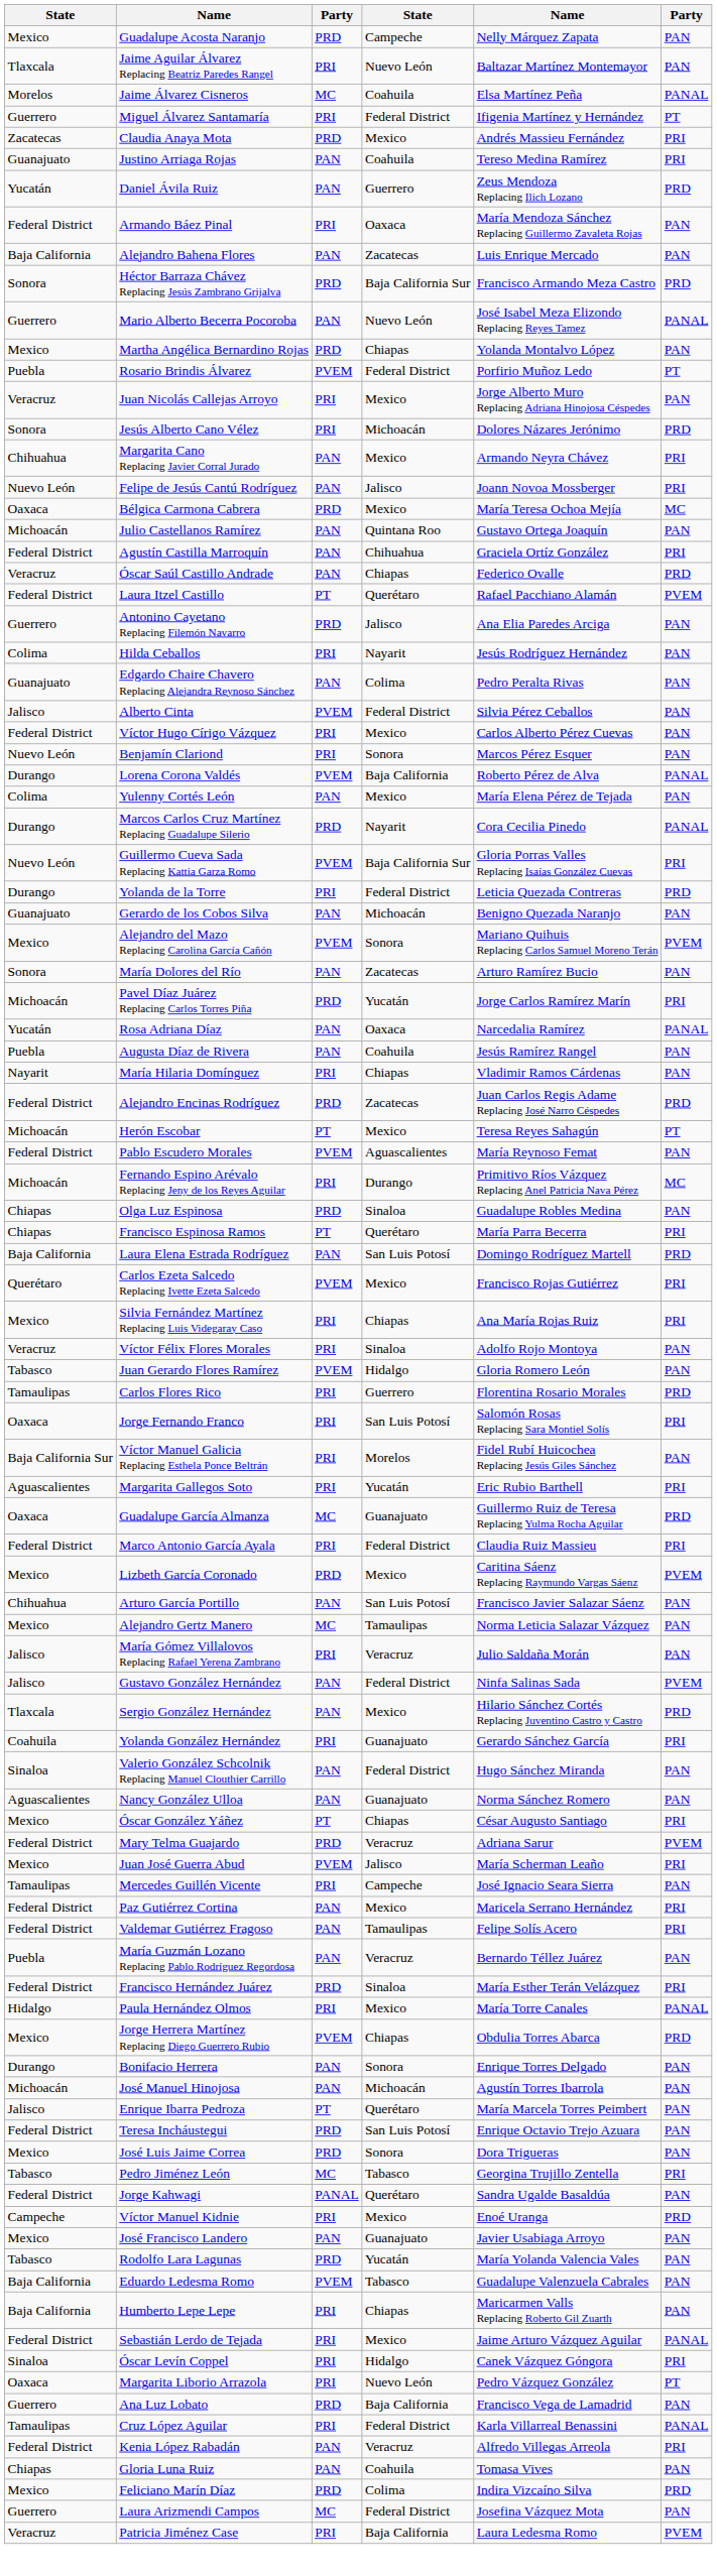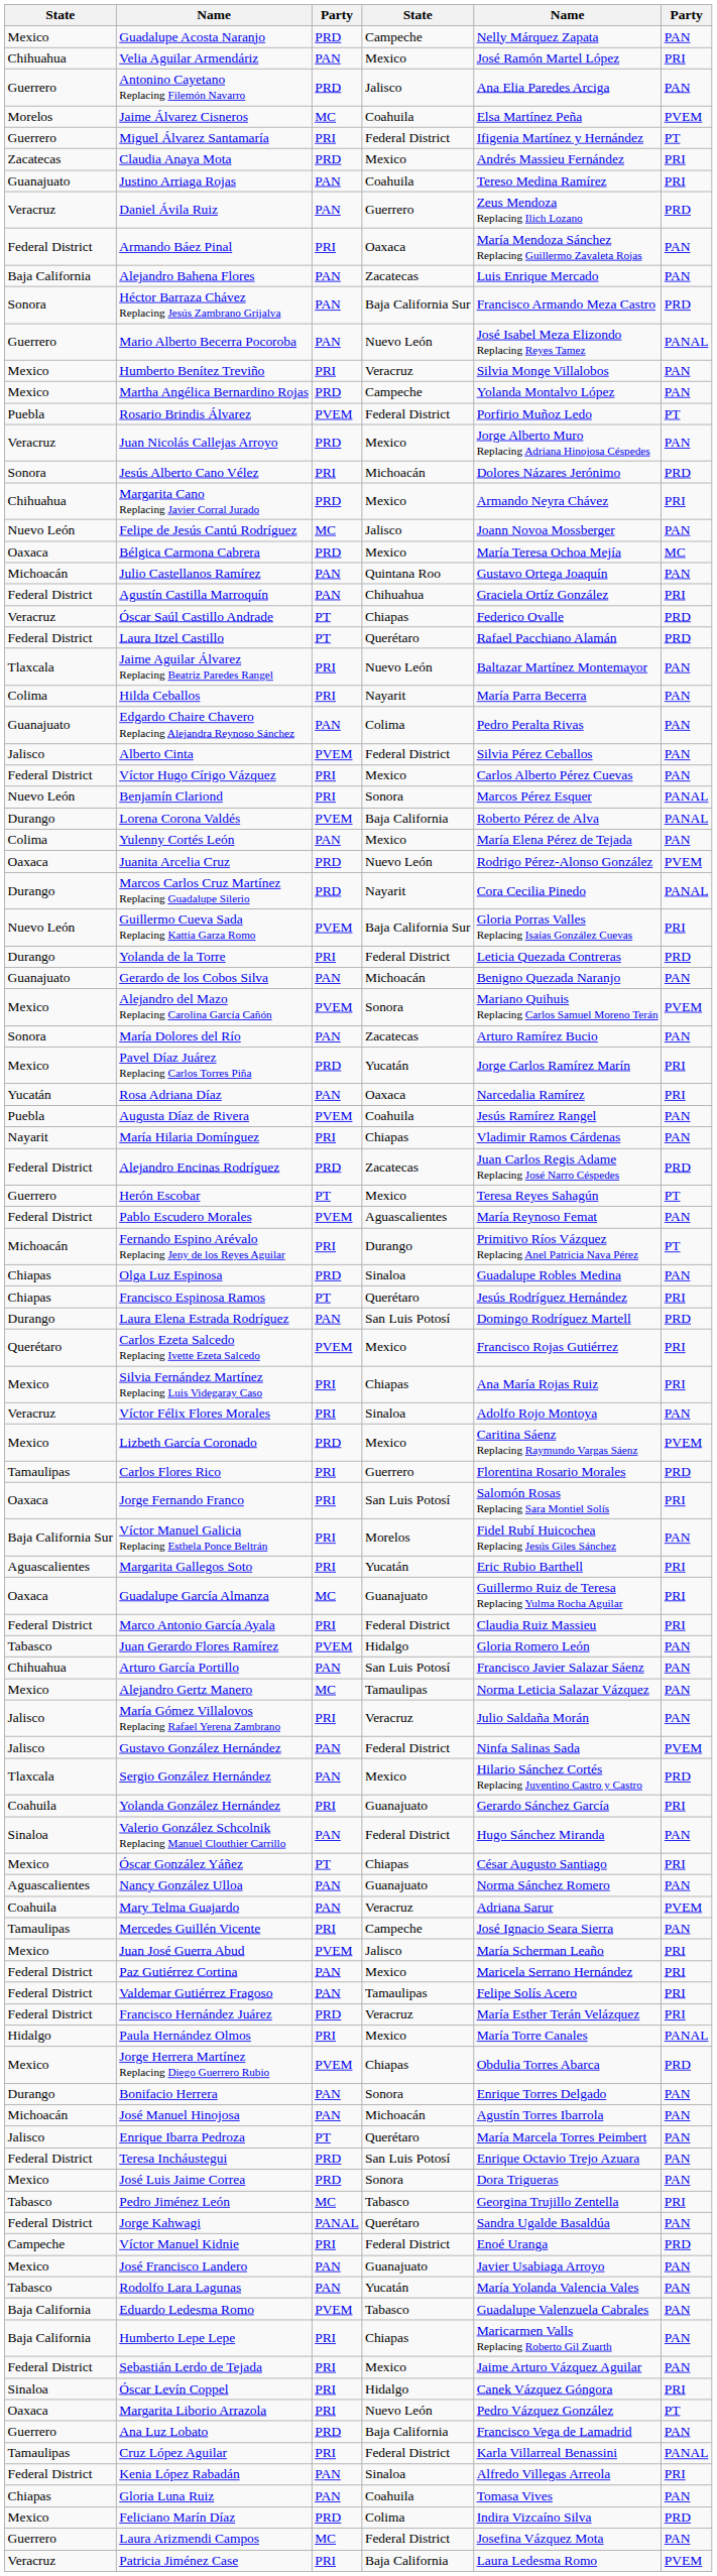+ row: Chihuahua | Velia Aguilar Armendáriz | PAN | Mexico | José Ramón Martel López | PRI
rows swapped: Jaime Aguilar Álvarez Replacing Beatriz Paredes Rangel <-> Antonino Cayetano Replacing Filemón Navarro
Jaime Álvarez Cisneros | column 6: PANAL -> PVEM
Daniel Ávila Ruiz | column 1: Yucatán -> Veracruz
Héctor Barraza Chávez Replacing Jesús Zambrano Grijalva | column 3: PRD -> PAN
+ row: Mexico | Humberto Benítez Treviño | PRI | Veracruz | Silvia Monge Villalobos | PAN
Martha Angélica Bernardino Rojas | column 4: Chiapas -> Campeche
Juan Nicolás Callejas Arroyo | column 3: PRI -> PRD
Margarita Cano Replacing Javier Corral Jurado | column 3: PAN -> PRD
Felipe de Jesús Cantú Rodríguez | column 3: PAN -> MC
Felipe de Jesús Cantú Rodríguez | column 6: PRI -> PAN
Óscar Saúl Castillo Andrade | column 3: PAN -> PT
Laura Itzel Castillo | column 6: PVEM -> PRD
Hilda Ceballos | column 5: Jesús Rodríguez Hernández -> María Parra Becerra
Benjamín Clariond | column 6: PAN -> PANAL
+ row: Oaxaca | Juanita Arcelia Cruz | PRD | Nuevo León | Rodrigo Pérez-Alonso González | PVEM
Pavel Díaz Juárez Replacing Carlos Torres Piña | column 1: Michoacán -> Mexico
Rosa Adriana Díaz | column 6: PANAL -> PRI
Augusta Díaz de Rivera | column 3: PAN -> PVEM
Herón Escobar | column 1: Michoacán -> Guerrero
Fernando Espino Arévalo Replacing Jeny de los Reyes Aguilar | column 6: MC -> PT
Francisco Espinosa Ramos | column 5: María Parra Becerra -> Jesús Rodríguez Hernández
Laura Elena Estrada Rodríguez | column 1: Baja California -> Durango
rows swapped: Juan Gerardo Flores Ramírez <-> Lizbeth García Coronado
Guadalupe García Almanza | column 6: PRD -> PRI
rows swapped: Nancy González Ulloa <-> Óscar González Yáñez
Mary Telma Guajardo | column 1: Federal District -> Coahuila
Mary Telma Guajardo | column 3: PRD -> PAN
rows swapped: Juan José Guerra Abud <-> Mercedes Guillén Vicente
- row: Puebla | María Guzmán Lozano Replacing Pablo Rodríguez Regordosa | PAN | Veracruz | Bernardo Téllez Juárez | PAN
Francisco Hernández Juárez | column 4: Sinaloa -> Veracruz
Víctor Manuel Kidnie | column 4: Mexico -> Federal District
Rodolfo Lara Lagunas | column 3: PRD -> PAN
Sebastián Lerdo de Tejada | column 6: PANAL -> PAN
Kenia López Rabadán | column 4: Veracruz -> Sinaloa
